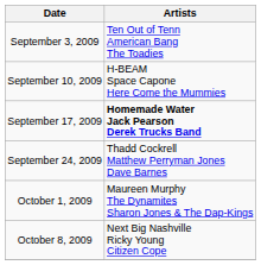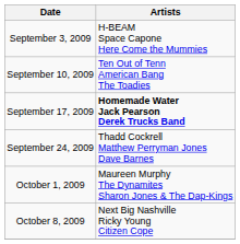September 3, 2009 | Artists: Ten Out of Tenn American Bang The Toadies -> H-BEAM Space Capone Here Come the Mummies
September 10, 2009 | Artists: H-BEAM Space Capone Here Come the Mummies -> Ten Out of Tenn American Bang The Toadies
